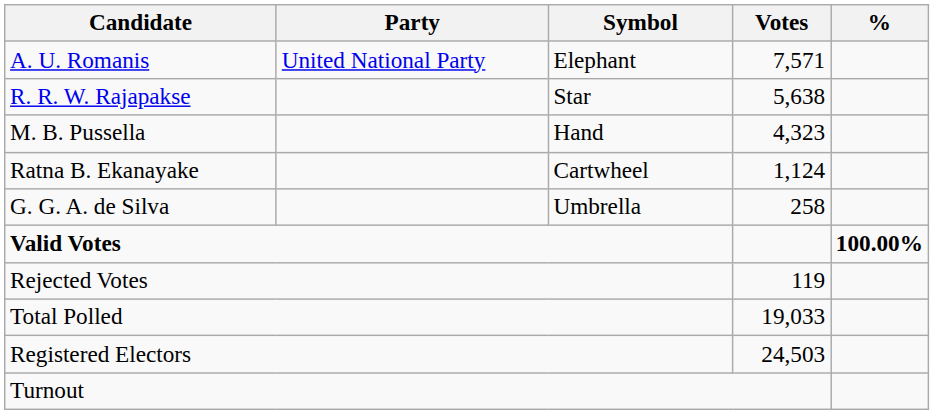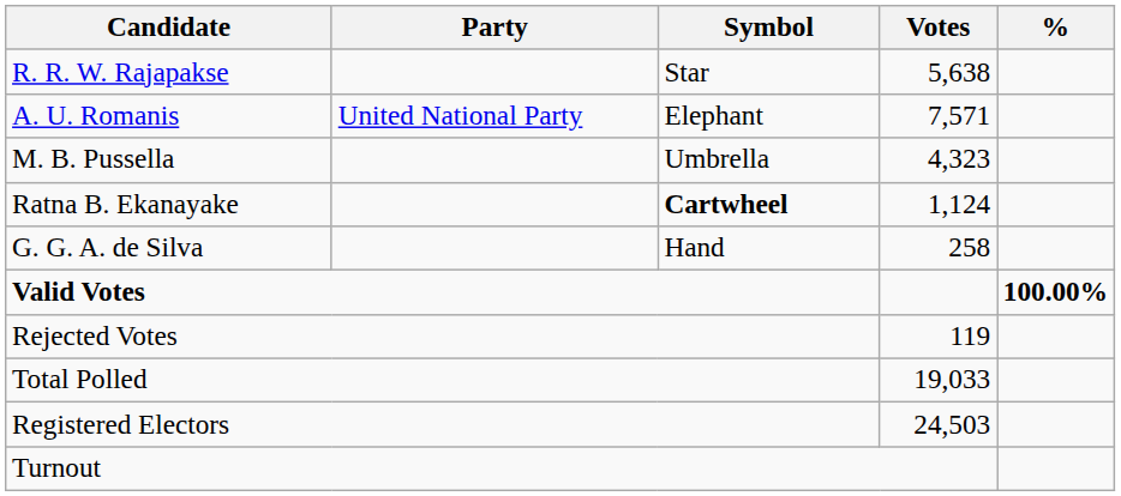rows swapped: A. U. Romanis <-> R. R. W. Rajapakse
M. B. Pussella | Symbol: Hand -> Umbrella
Ratna B. Ekanayake | Symbol: normal -> bold
G. G. A. de Silva | Symbol: Umbrella -> Hand
